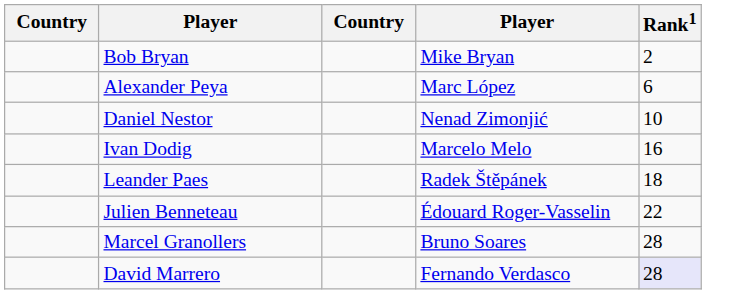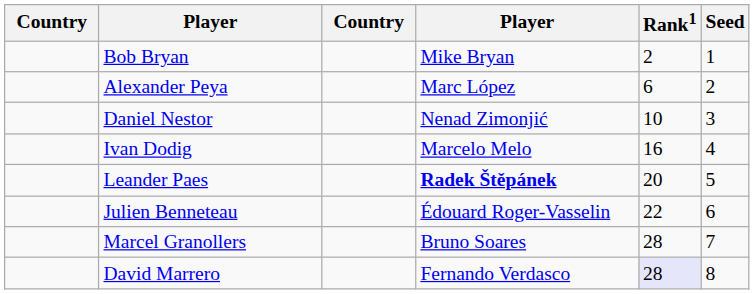+ column: Seed | 1 | 2 | 3 | 4 | 5 | 6 | 7 | 8
Leander Paes | column 4: normal -> bold
Leander Paes | Rank1: 18 -> 20
